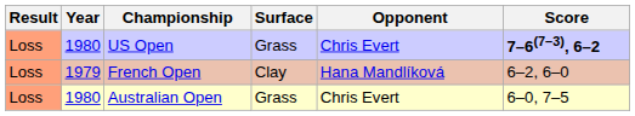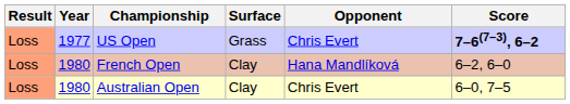US Open | Year: 1980 -> 1977
French Open | Year: 1979 -> 1980
Australian Open | Surface: Grass -> Clay
